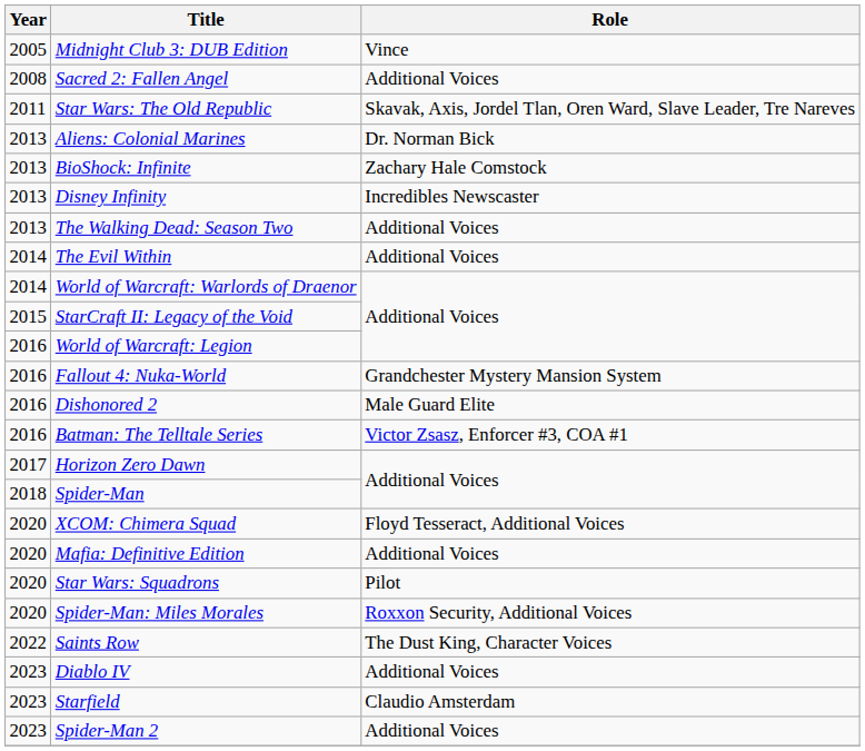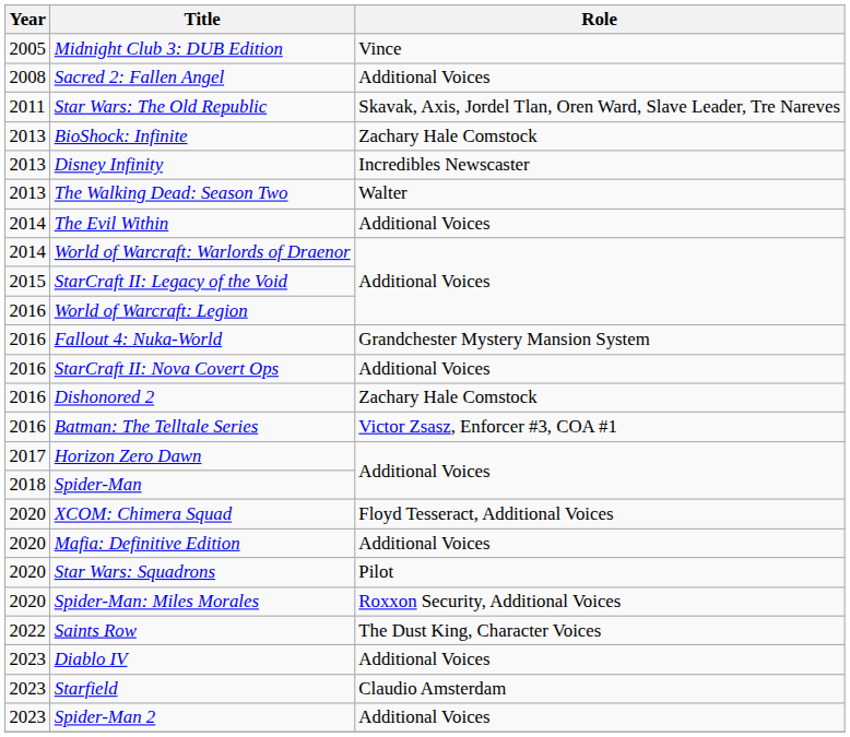- row: 2013 | Aliens: Colonial Marines | Dr. Norman Bick
The Walking Dead: Season Two | Role: Additional Voices -> Walter
+ row: 2016 | StarCraft II: Nova Covert Ops | Additional Voices
Dishonored 2 | Role: Male Guard Elite -> Zachary Hale Comstock
